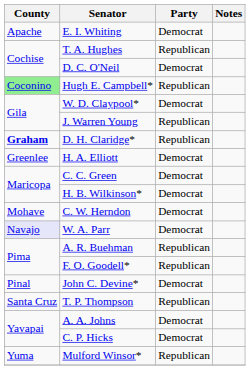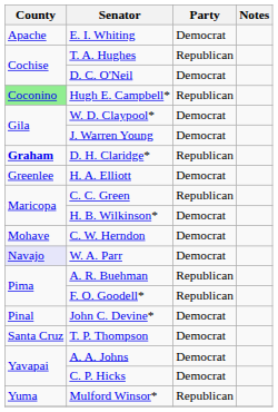J. Warren Young | Party: Republican -> Democrat
C. C. Green | Party: Democrat -> Republican
T. P. Thompson | Party: Republican -> Democrat
